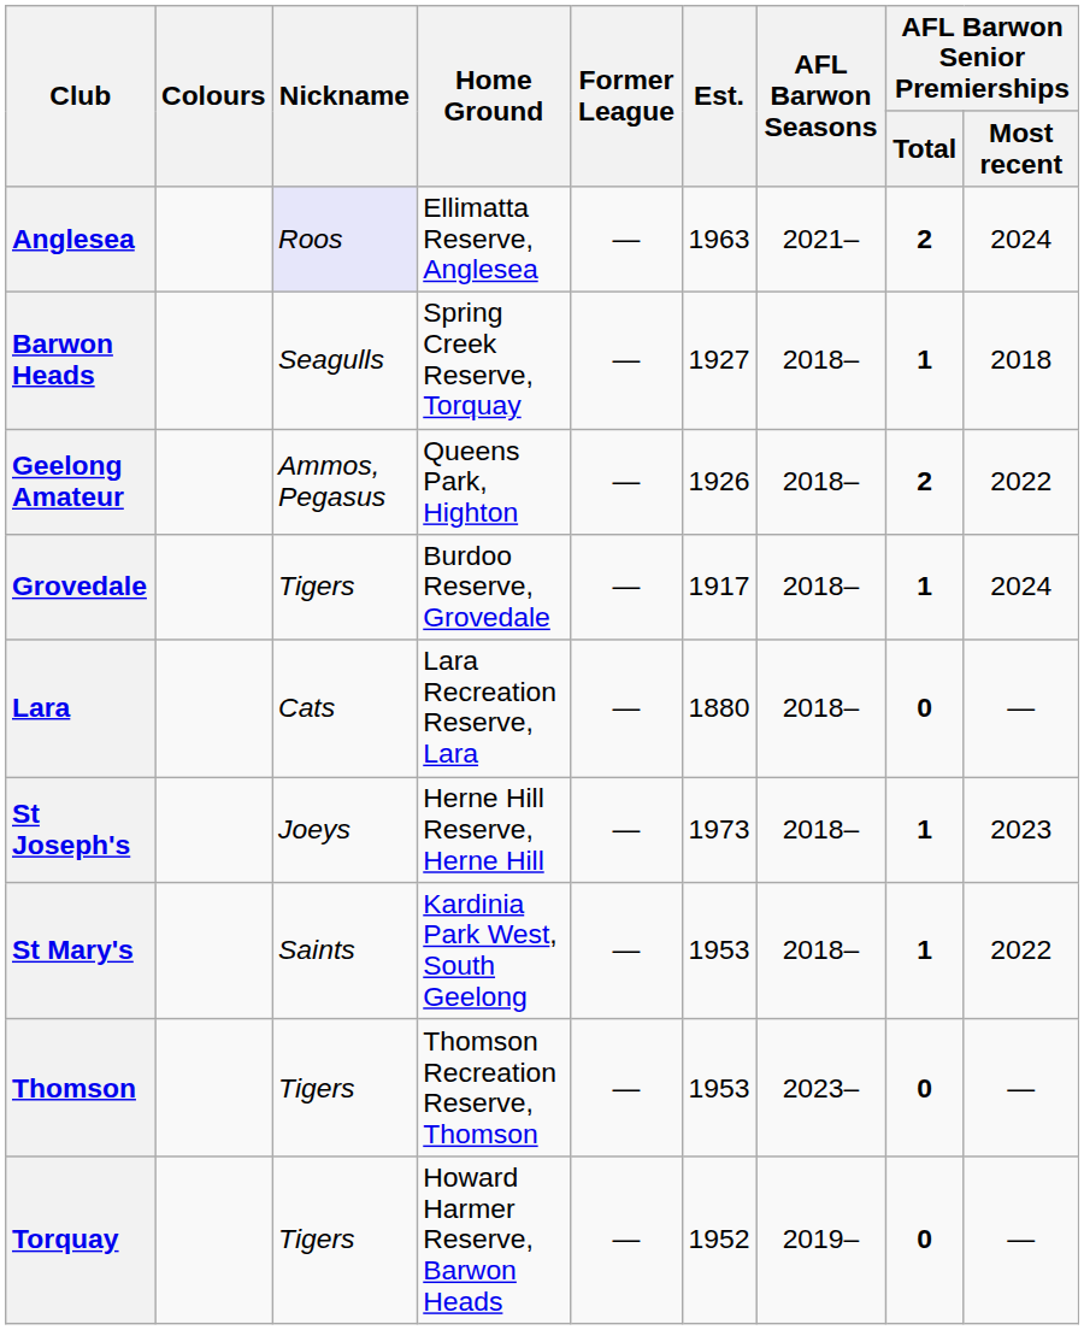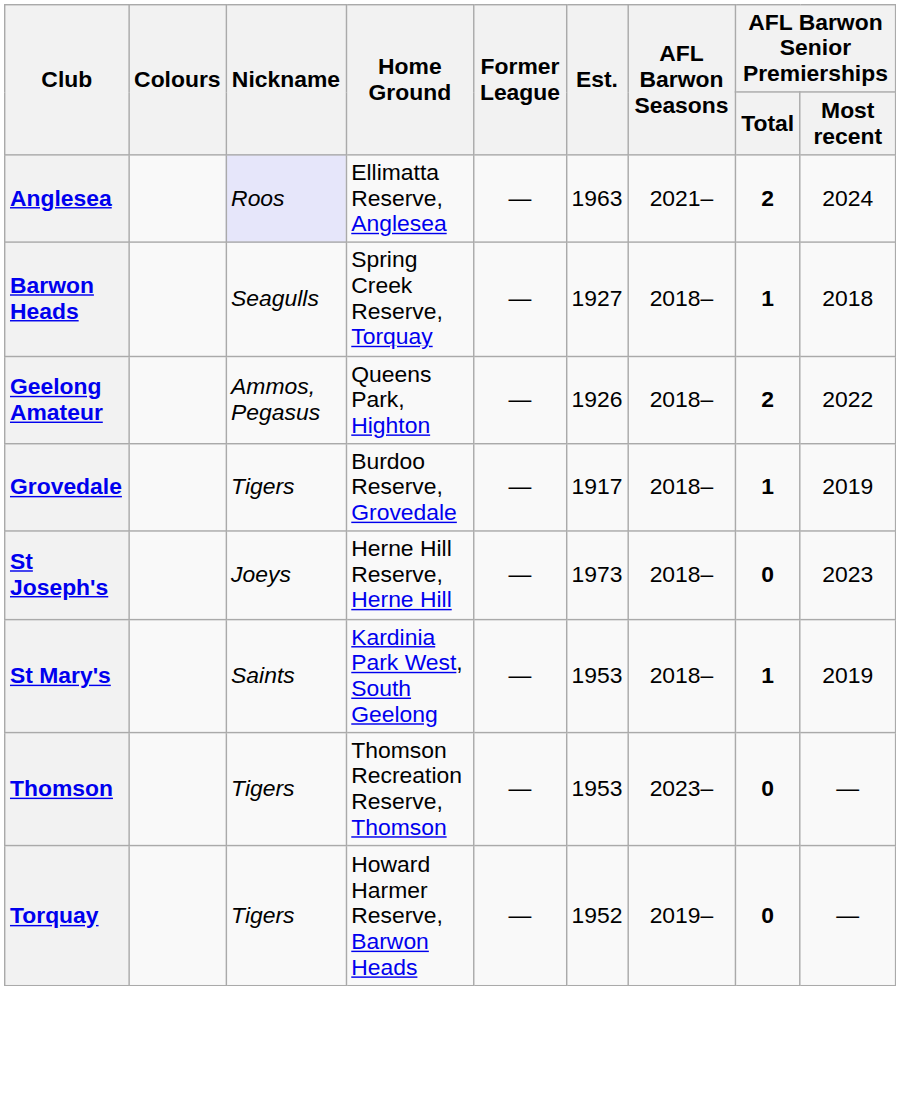Grovedale | AFL Barwon Senior Premierships / Most recent: 2024 -> 2019
- row: Lara | Cats | Lara Recreation Reserve, Lara | — | 1880 | 2018– | 0 | —
St Joseph's | AFL Barwon Senior Premierships / Total: 1 -> 0
St Mary's | AFL Barwon Senior Premierships / Most recent: 2022 -> 2019
